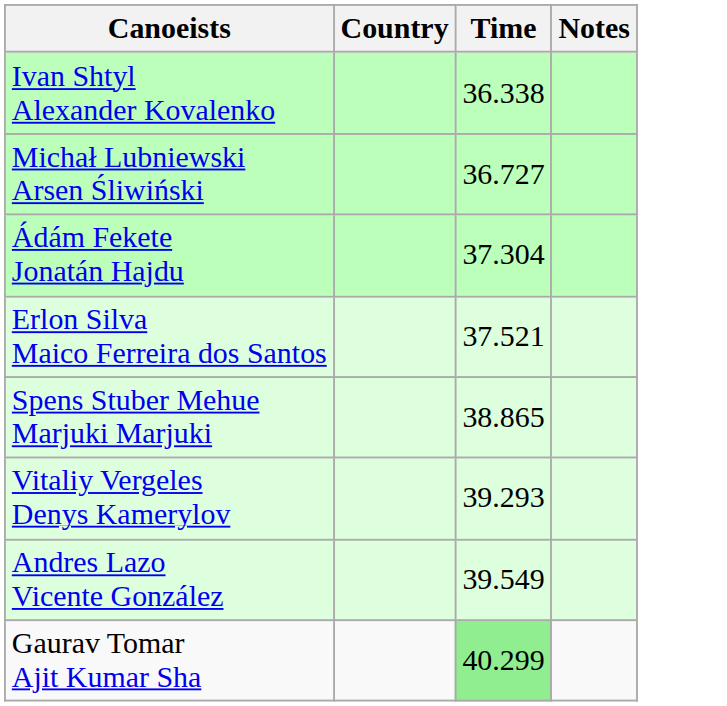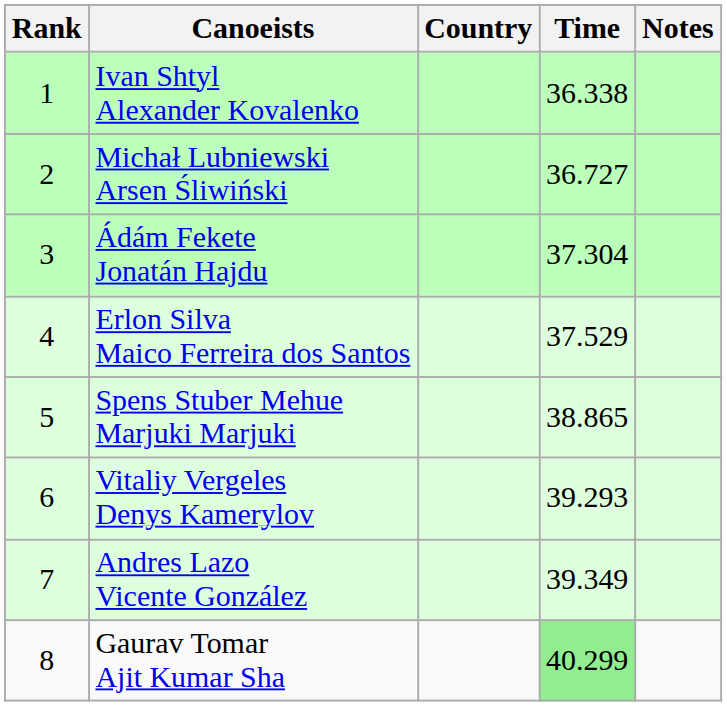+ column: Rank | 1 | 2 | 3 | 4 | 5 | 6 | 7 | 8
Erlon Silva Maico Ferreira dos Santos | Time: 37.521 -> 37.529
Andres Lazo Vicente González | Time: 39.549 -> 39.349
